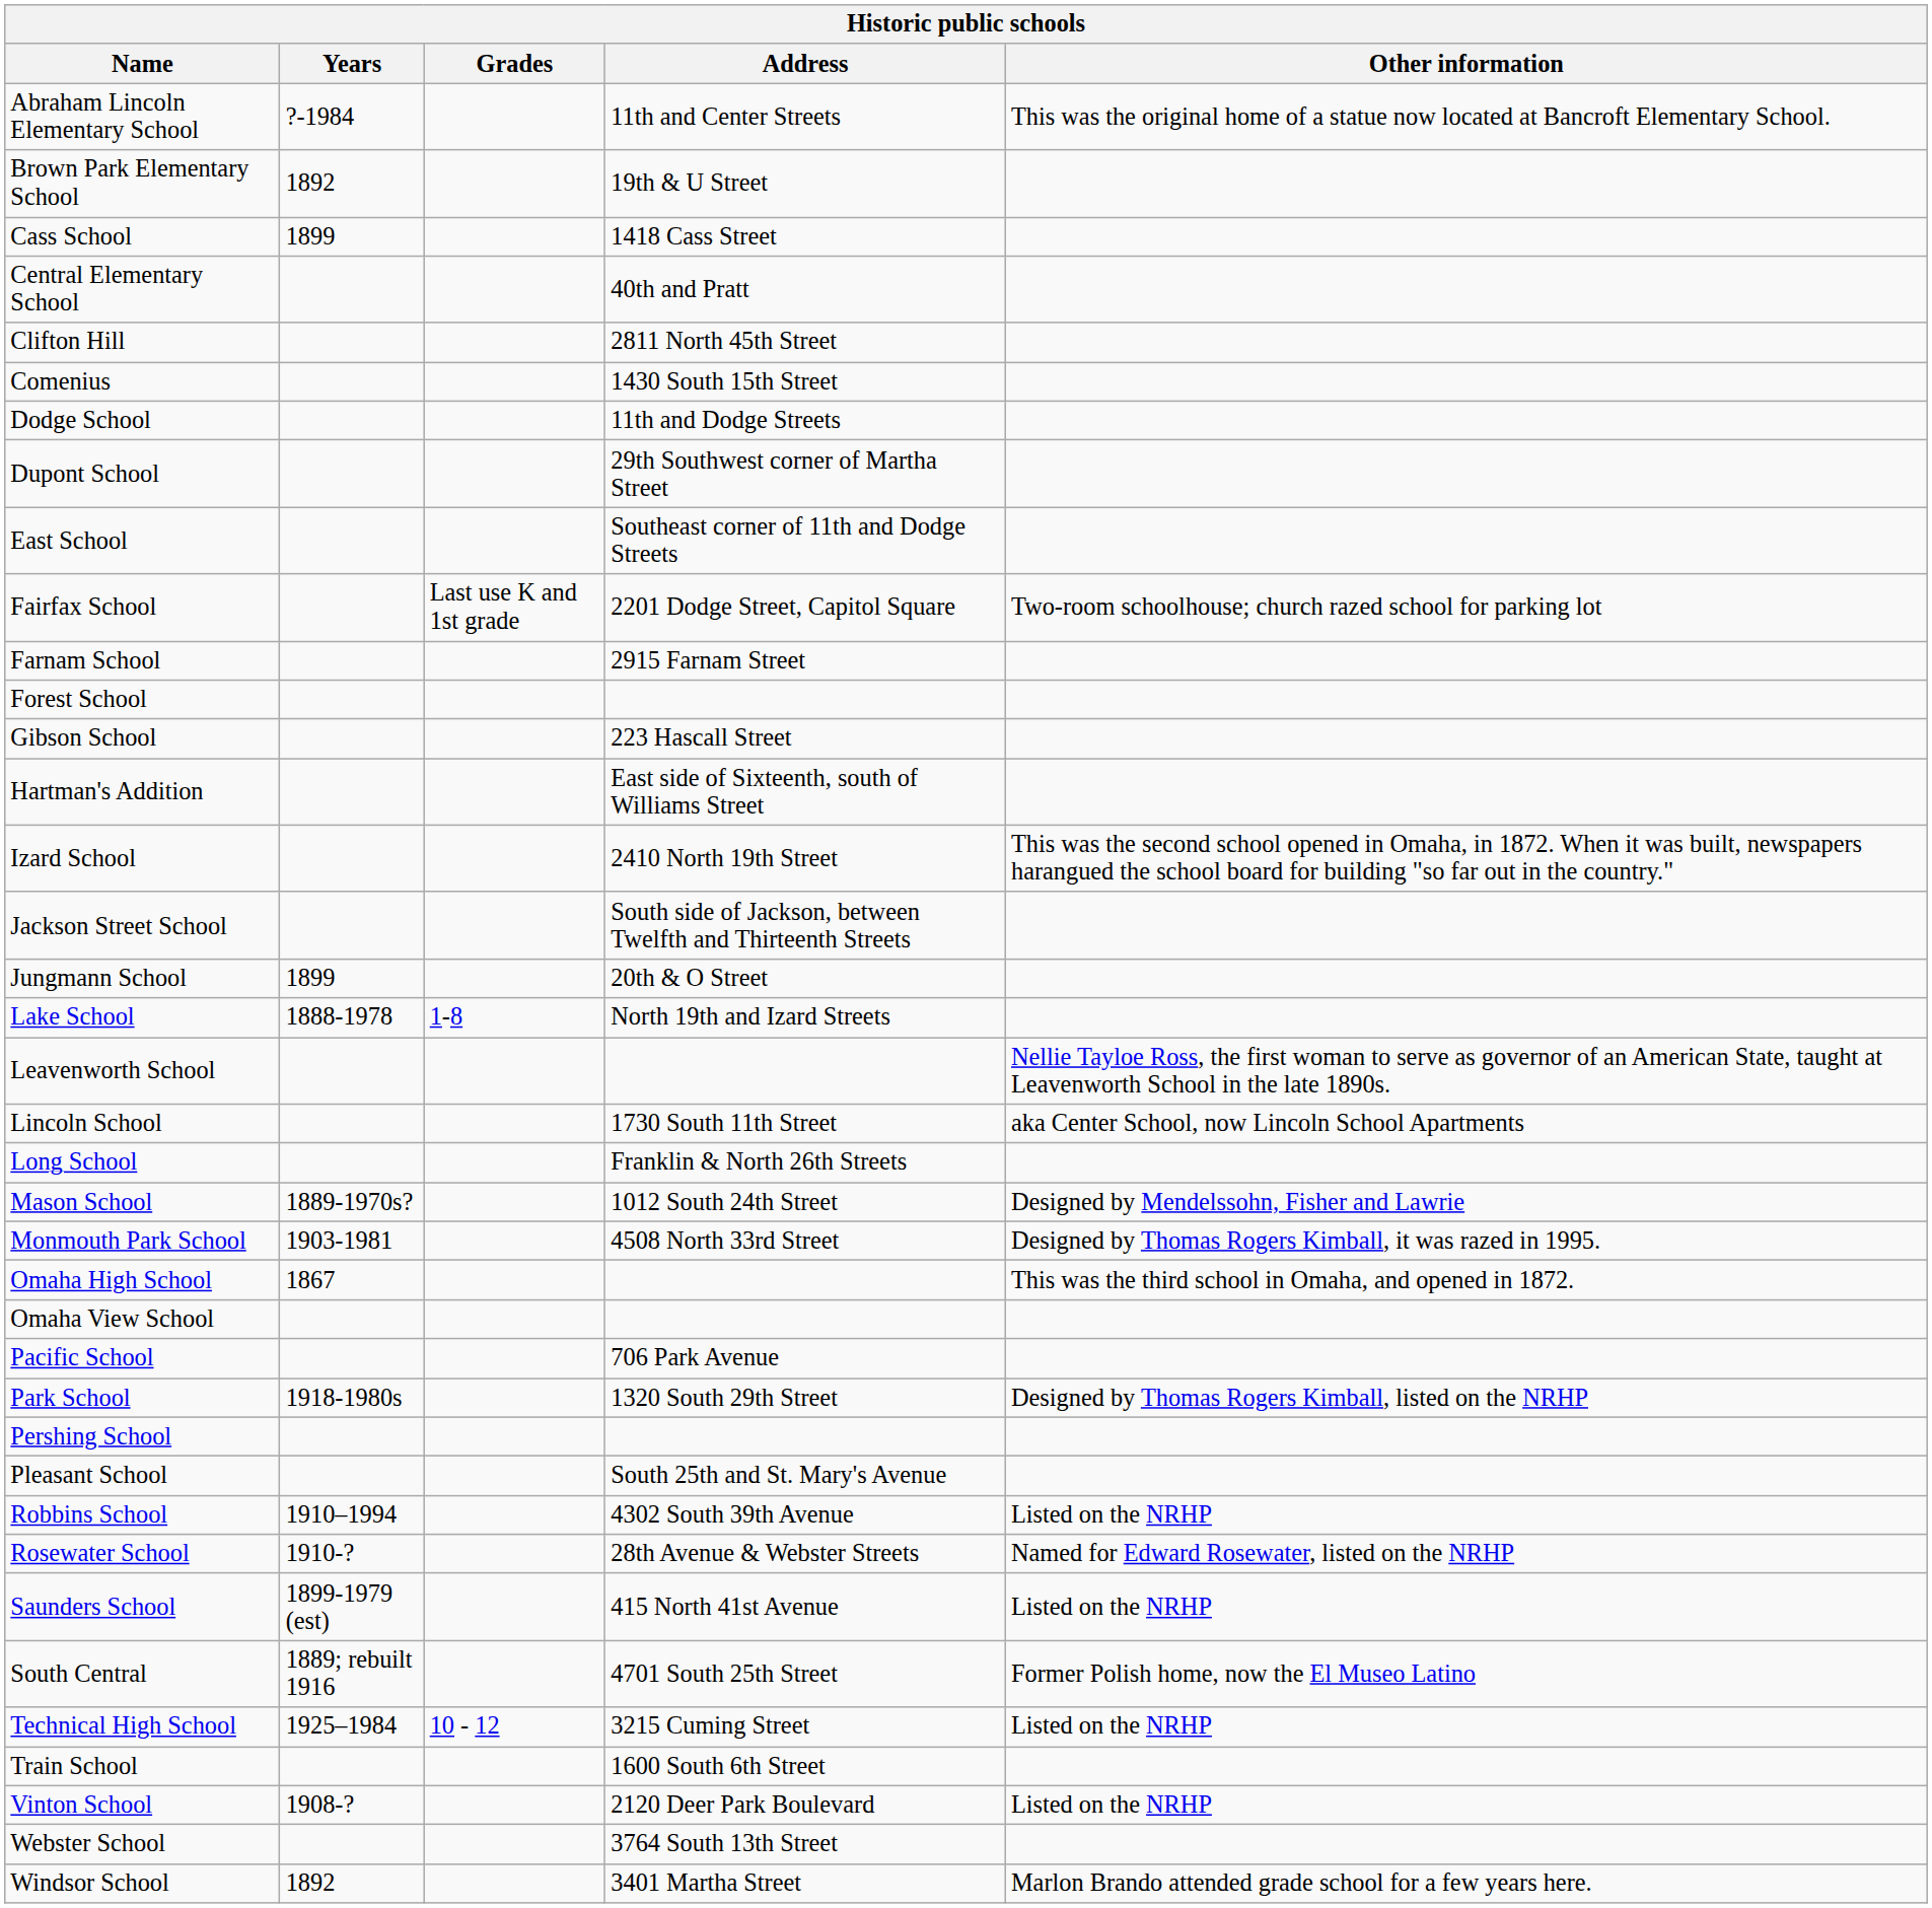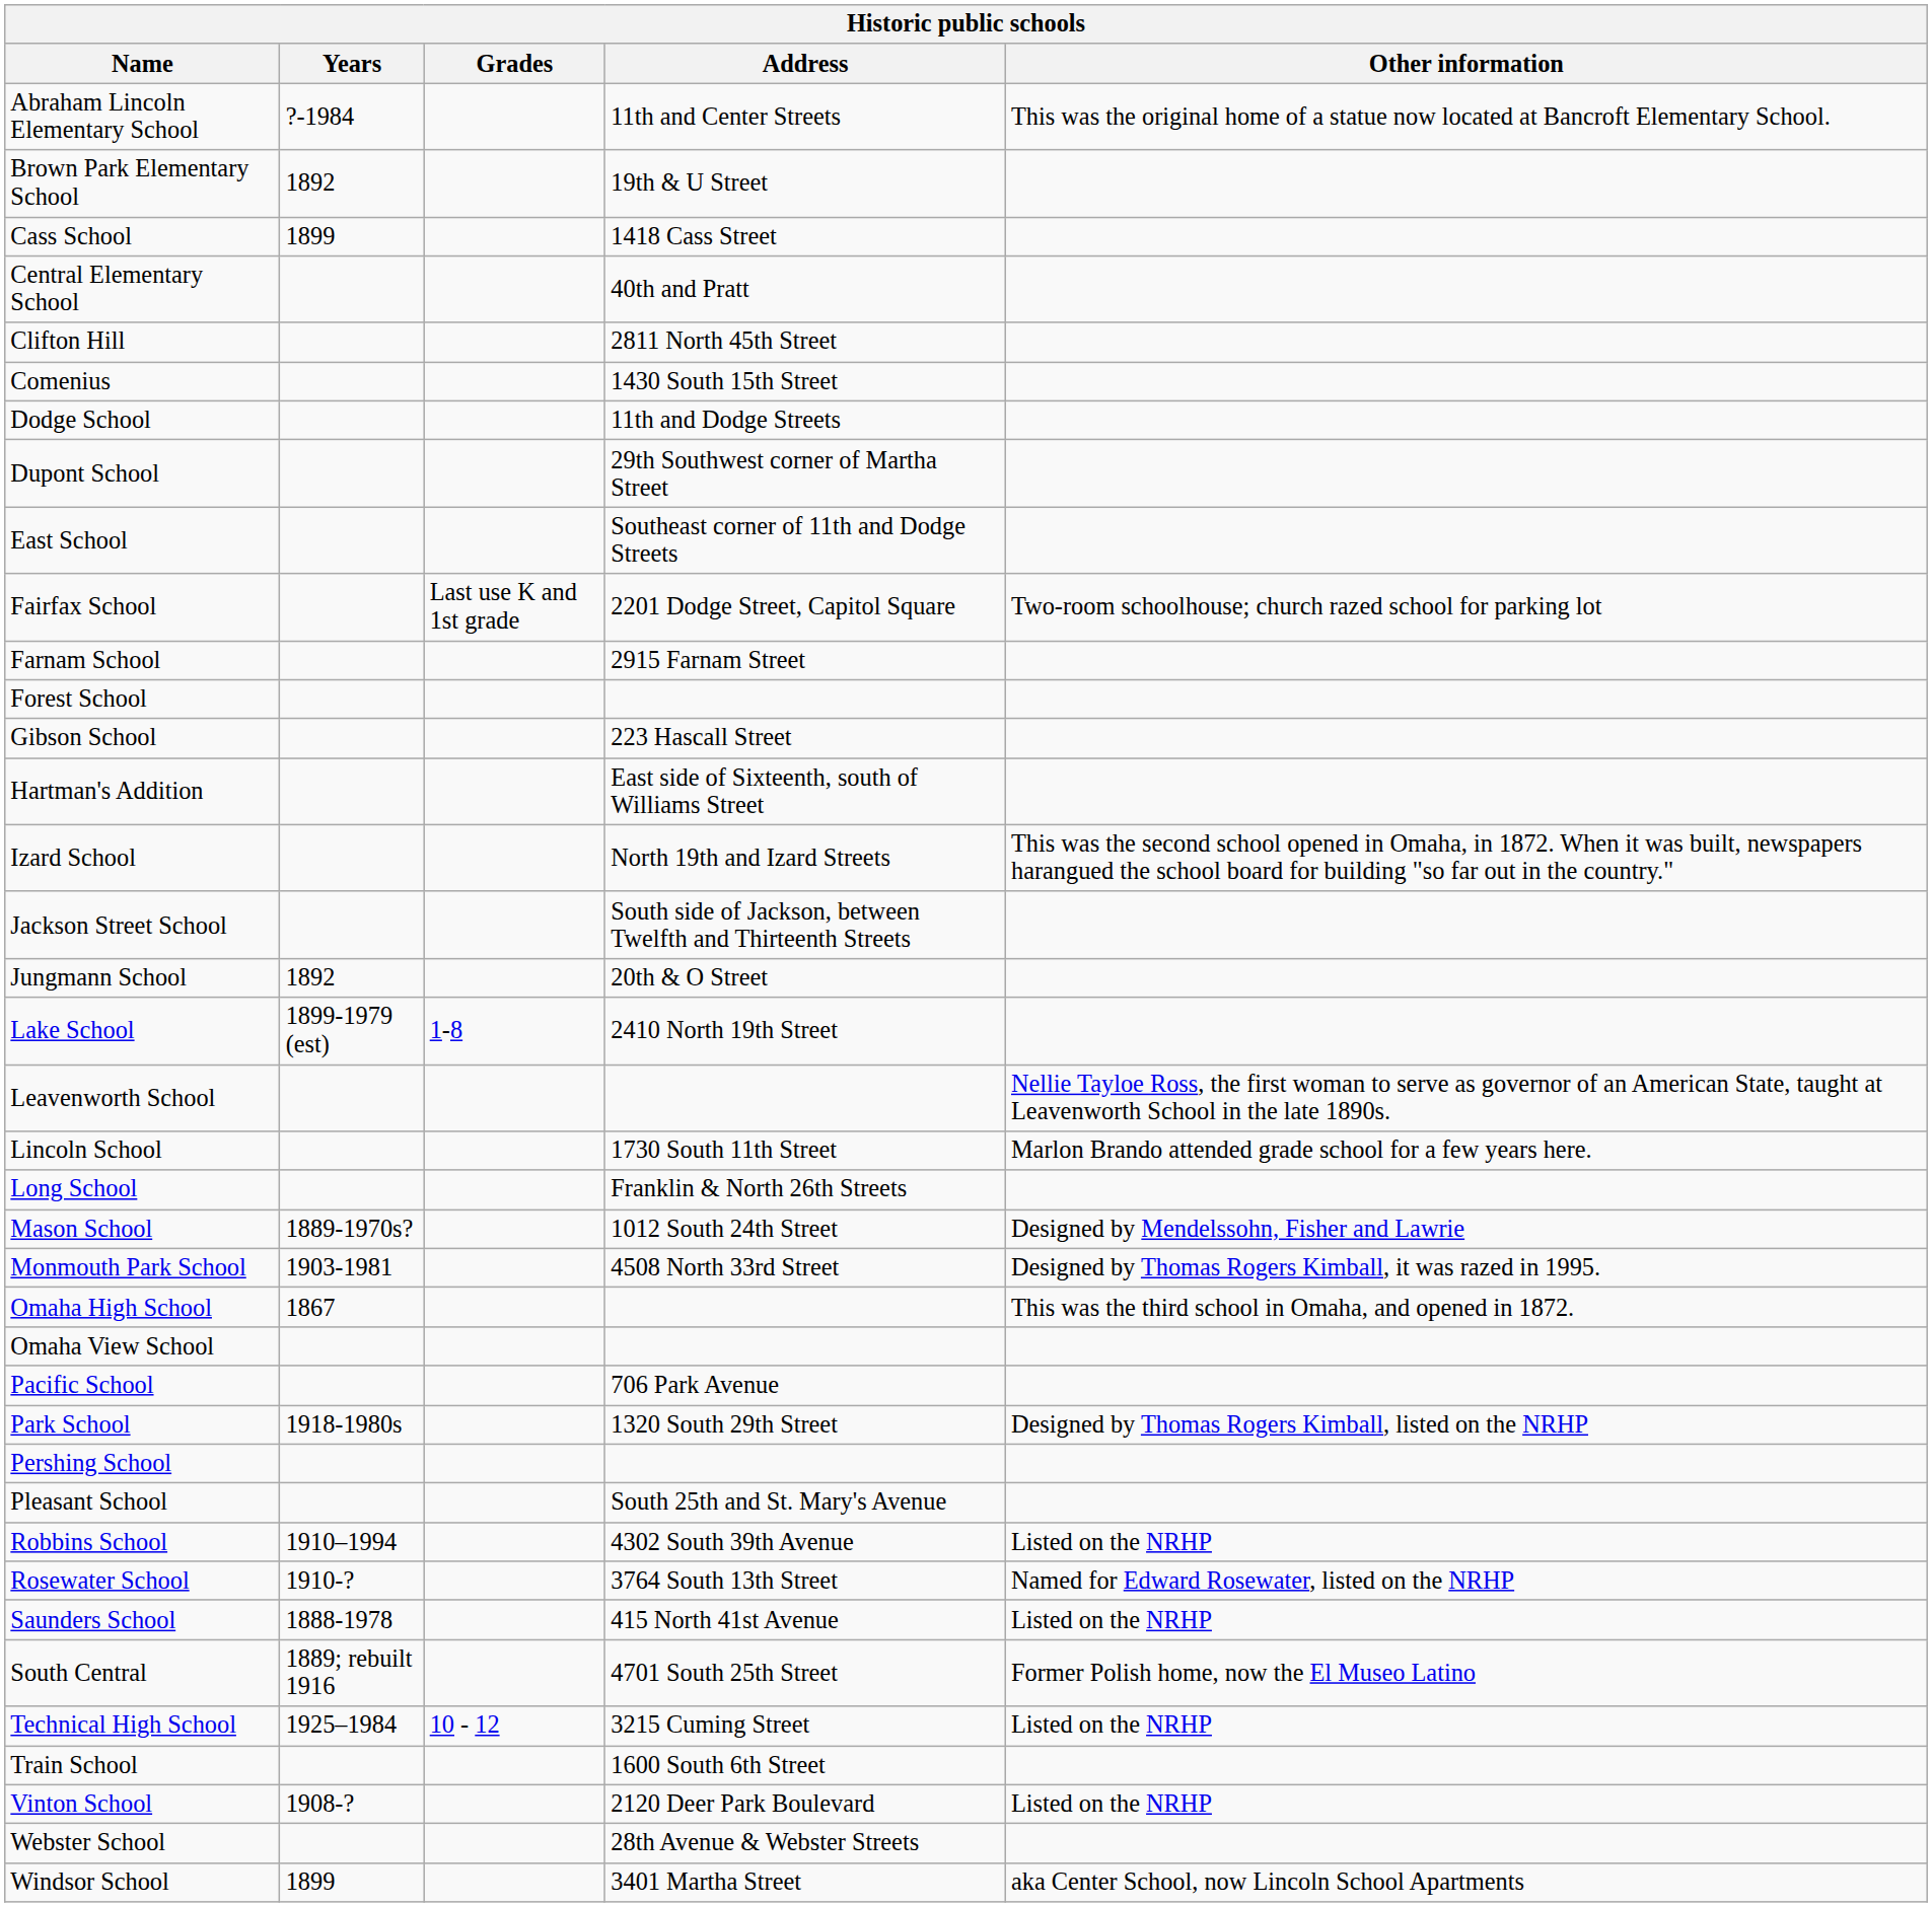Izard School | Address: 2410 North 19th Street -> North 19th and Izard Streets
Jungmann School | Years: 1899 -> 1892
Lake School | Years: 1888-1978 -> 1899-1979 (est)
Lake School | Address: North 19th and Izard Streets -> 2410 North 19th Street
Lincoln School | Other information: aka Center School, now Lincoln School Apartments -> Marlon Brando attended grade school for a few years here.
Rosewater School | Address: 28th Avenue & Webster Streets -> 3764 South 13th Street
Saunders School | Years: 1899-1979 (est) -> 1888-1978
Webster School | Address: 3764 South 13th Street -> 28th Avenue & Webster Streets
Windsor School | Years: 1892 -> 1899
Windsor School | Other information: Marlon Brando attended grade school for a few years here. -> aka Center School, now Lincoln School Apartments
